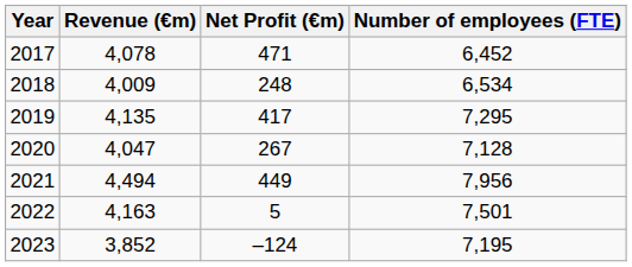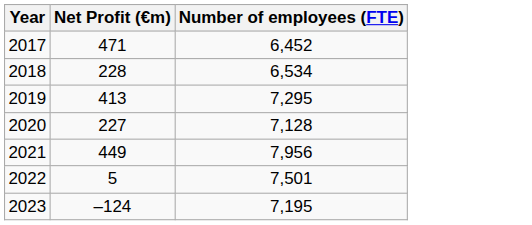- column: Revenue (€m) | 4,078 | 4,009 | 4,135 | 4,047 | 4,494 | 4,163 | 3,852
2018 | Net Profit (€m): 248 -> 228
2019 | Net Profit (€m): 417 -> 413
2020 | Net Profit (€m): 267 -> 227
